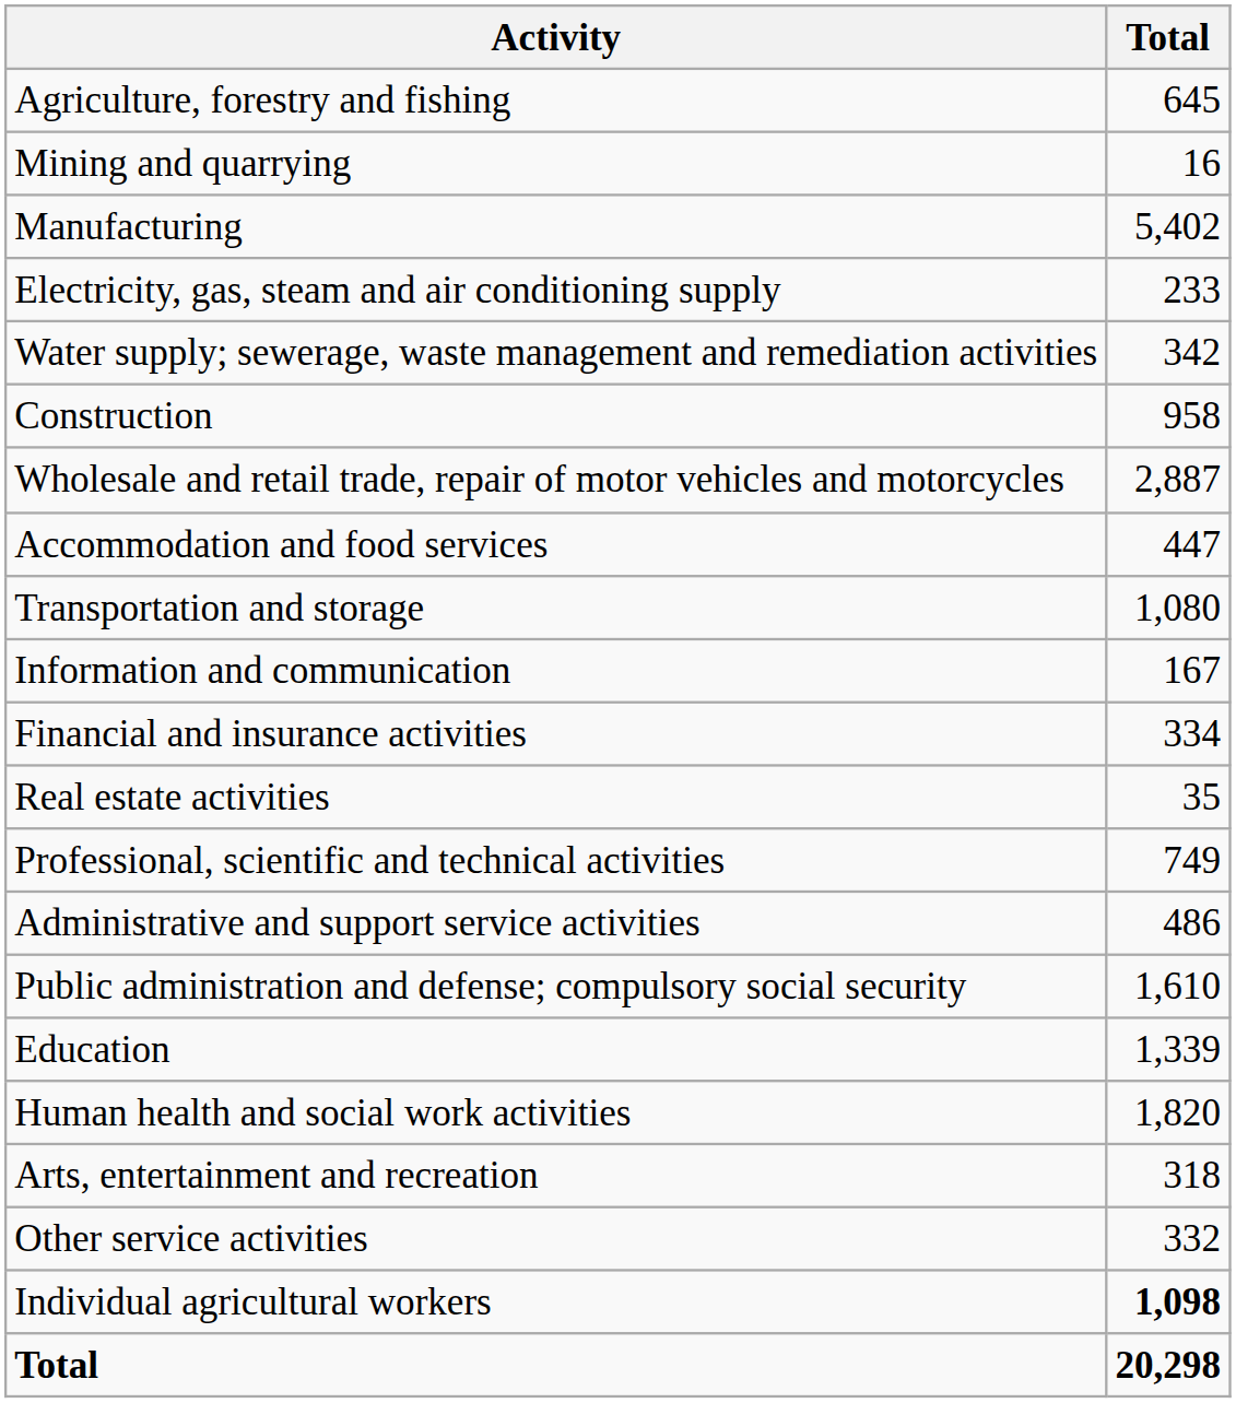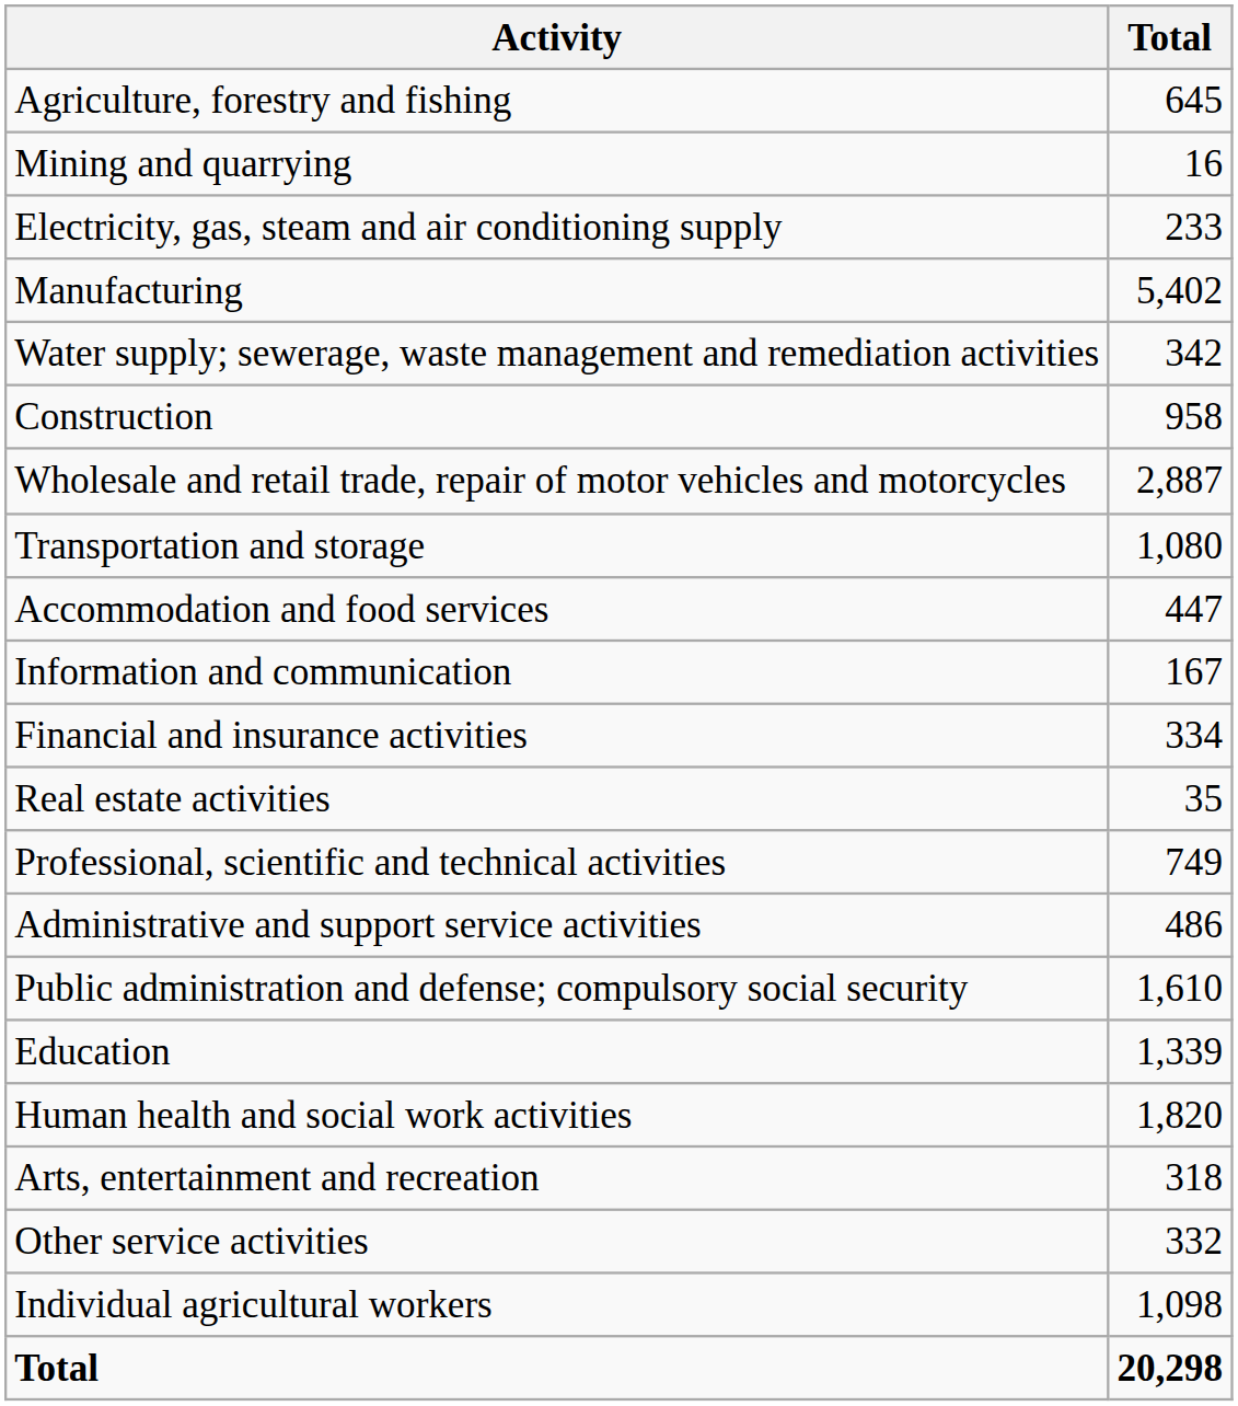rows swapped: Manufacturing <-> Electricity, gas, steam and air conditioning supply
rows swapped: Transportation and storage <-> Accommodation and food services
Individual agricultural workers | Total: bold -> normal
